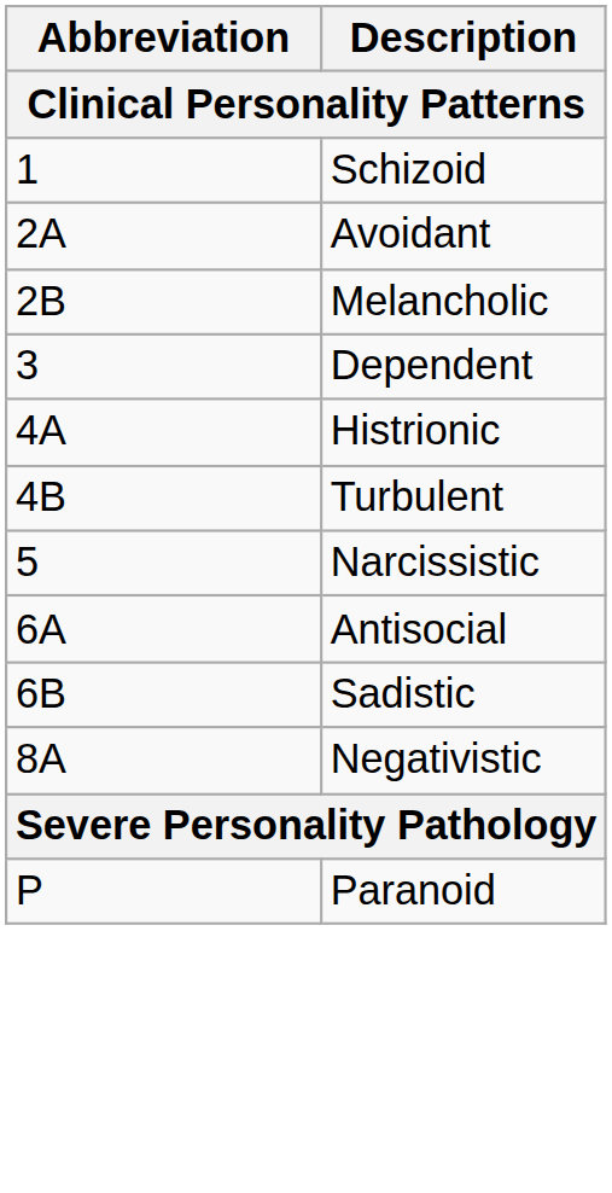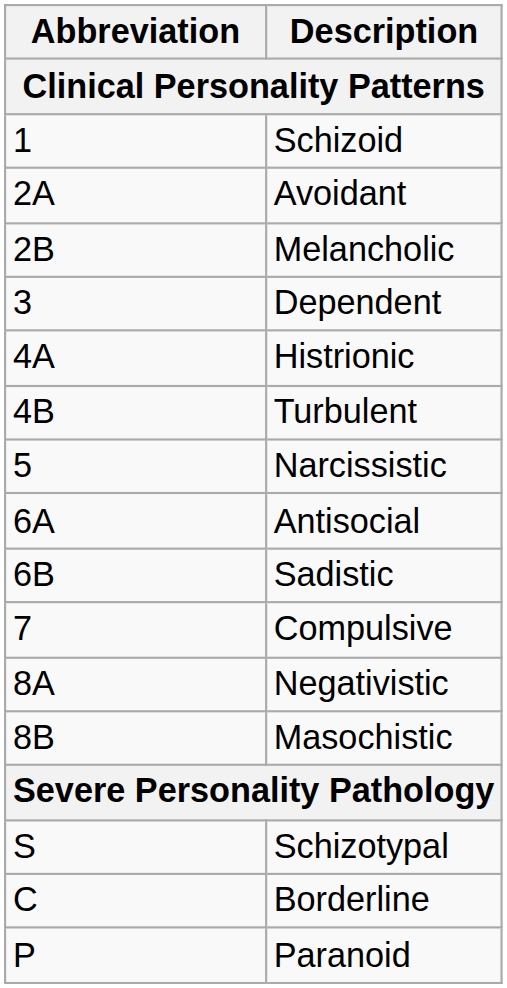+ row: 7 | Compulsive
+ row: 8B | Masochistic
+ row: S | Schizotypal
+ row: C | Borderline
